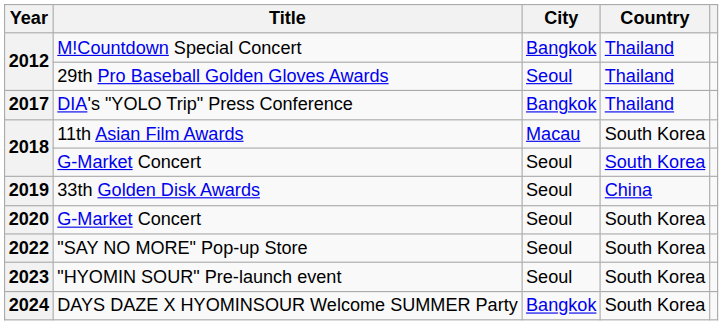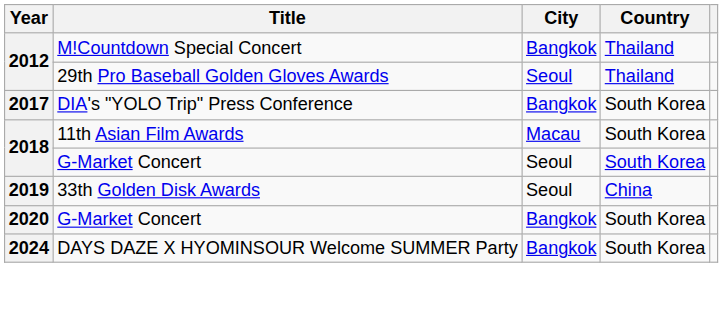DIA's "YOLO Trip" Press Conference | Country: Thailand -> South Korea
2020 / G-Market Concert | City: Seoul -> Bangkok
- row: 2022 | "SAY NO MORE" Pop-up Store | Seoul | South Korea
- row: 2023 | "HYOMIN SOUR" Pre-launch event | Seoul | South Korea
